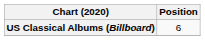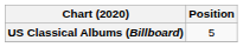US Classical Albums (Billboard) | Position: 6 -> 5
